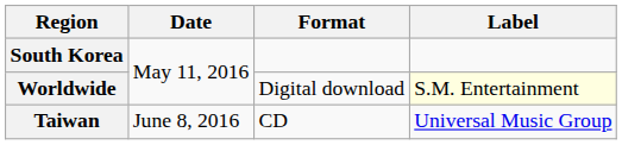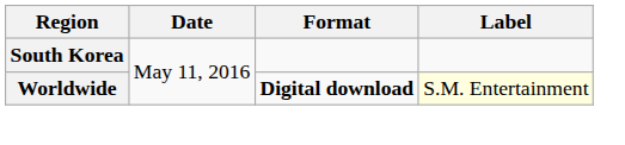Worldwide | Format: normal -> bold
- row: Taiwan | June 8, 2016 | CD | Universal Music Group
